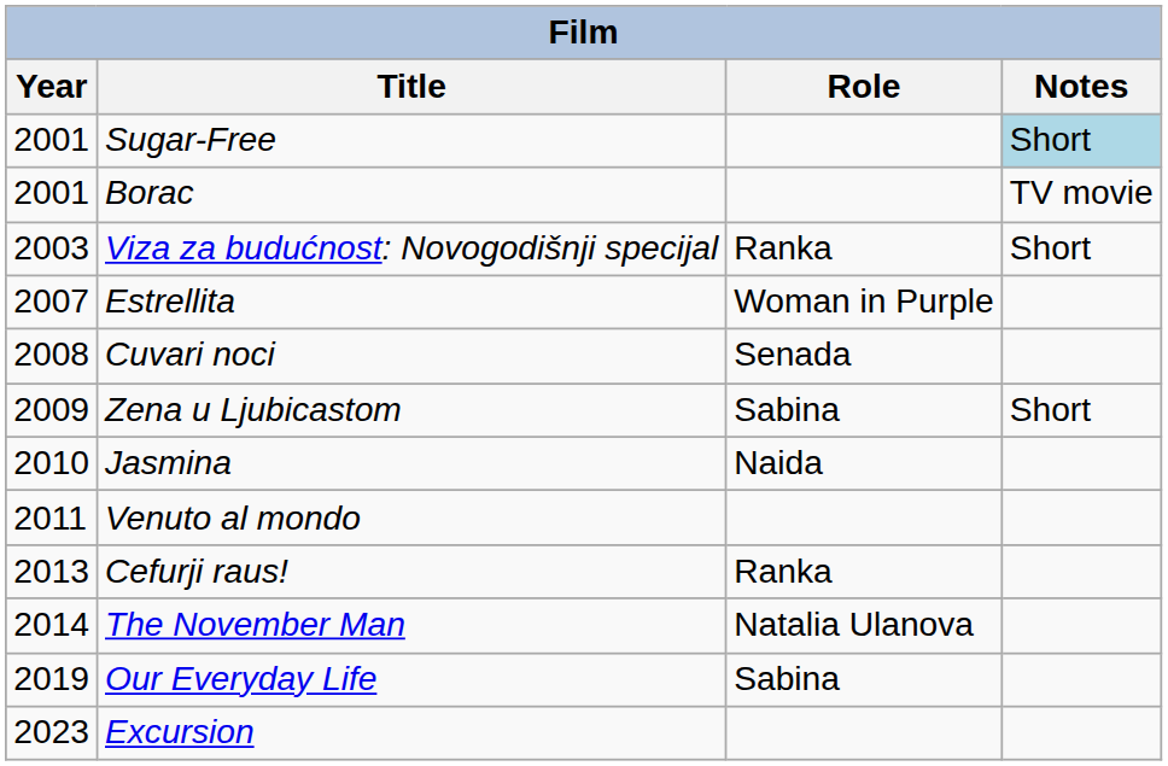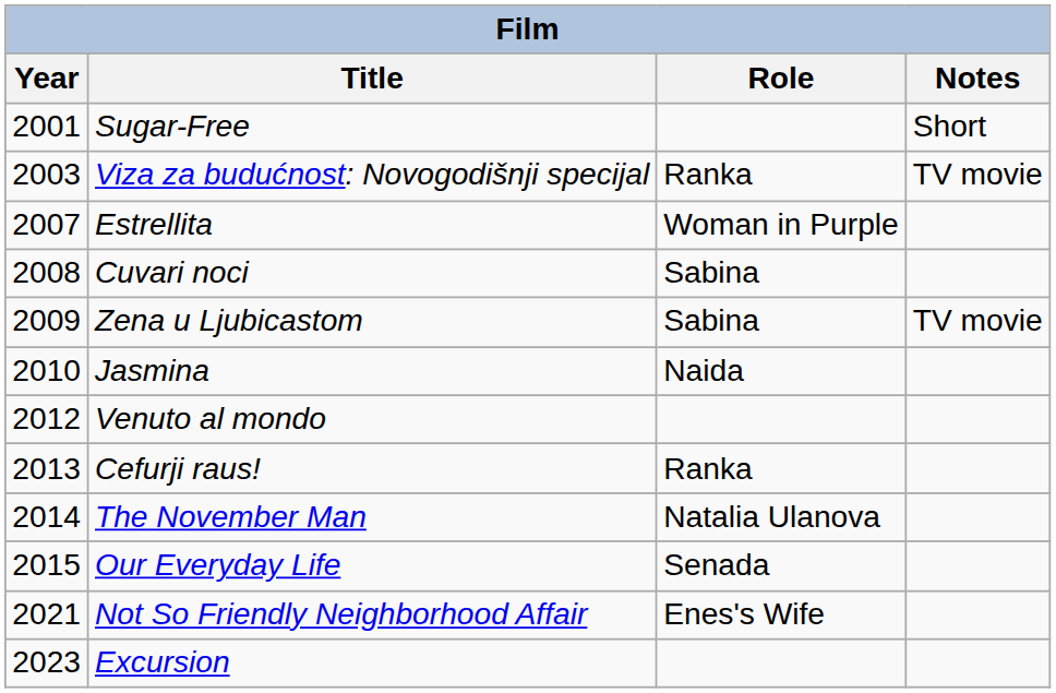Sugar-Free | Notes: lightblue background -> no background
- row: 2001 | Borac | TV movie
Viza za budućnost: Novogodišnji specijal | Notes: Short -> TV movie
Cuvari noci | Role: Senada -> Sabina
Zena u Ljubicastom | Notes: Short -> TV movie
Venuto al mondo | Year: 2011 -> 2012
Our Everyday Life | Year: 2019 -> 2015
Our Everyday Life | Role: Sabina -> Senada
+ row: 2021 | Not So Friendly Neighborhood Affair | Enes's Wife
